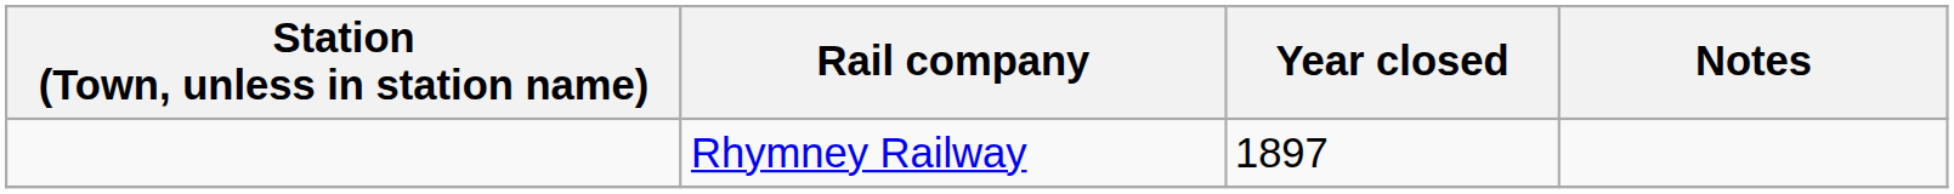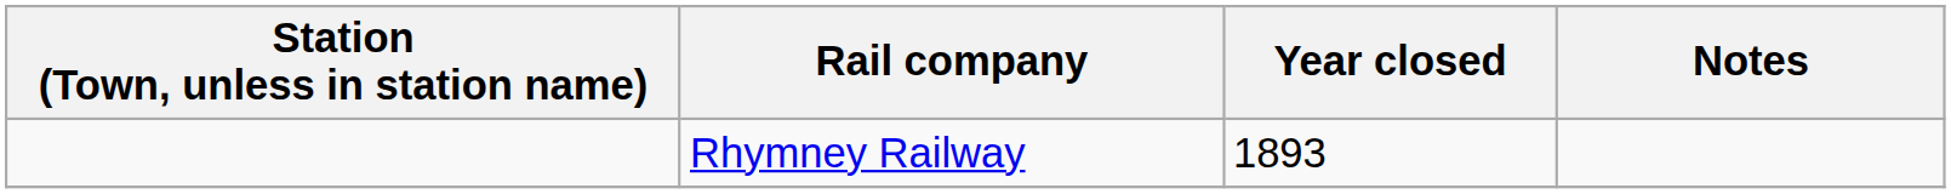Rhymney Railway | Year closed: 1897 -> 1893
